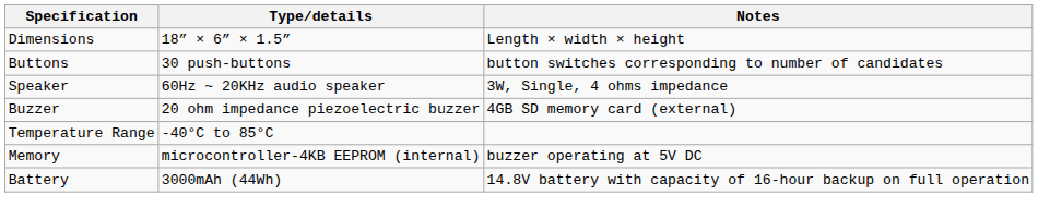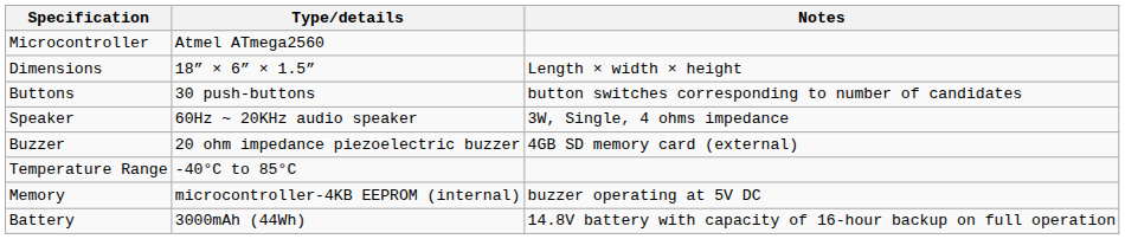+ row: Microcontroller | Atmel ATmega2560
